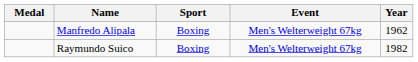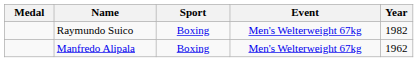rows swapped: Manfredo Alipala <-> Raymundo Suico
